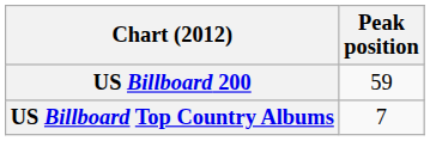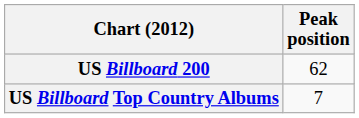US Billboard 200 | Peak position: 59 -> 62
